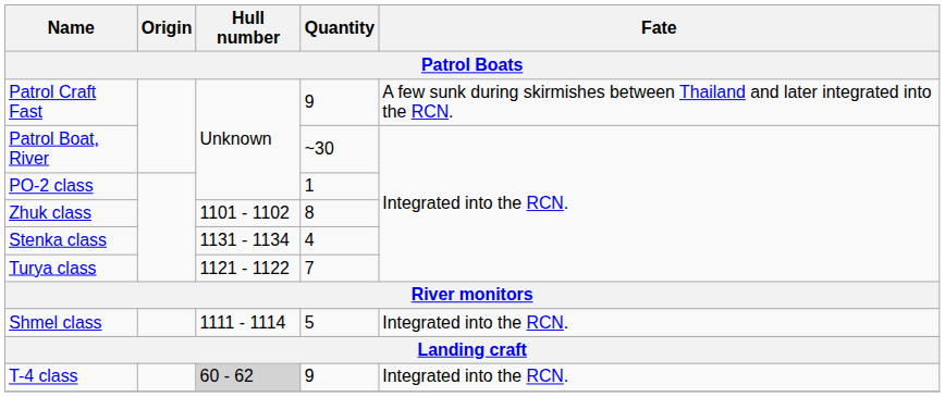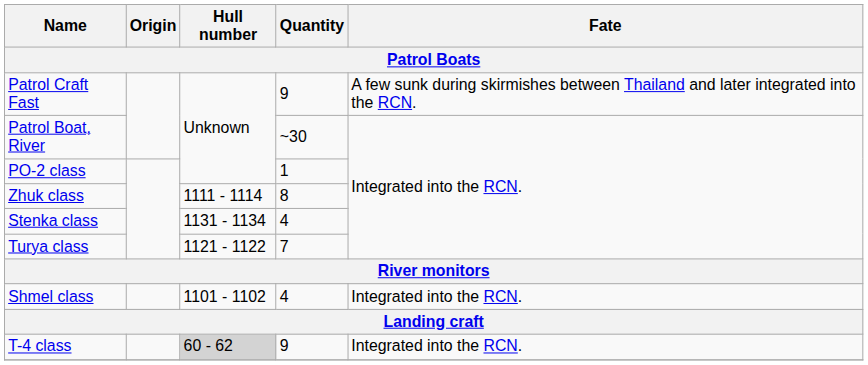Zhuk class | Hull number: 1101 - 1102 -> 1111 - 1114
Shmel class | Hull number: 1111 - 1114 -> 1101 - 1102
Shmel class | Quantity: 5 -> 4
